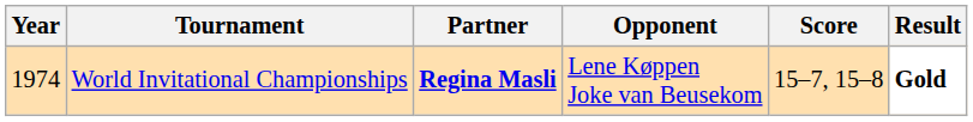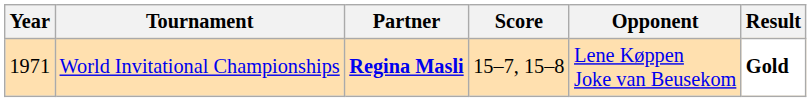columns swapped: Opponent <-> Score
World Invitational Championships | Year: 1974 -> 1971
